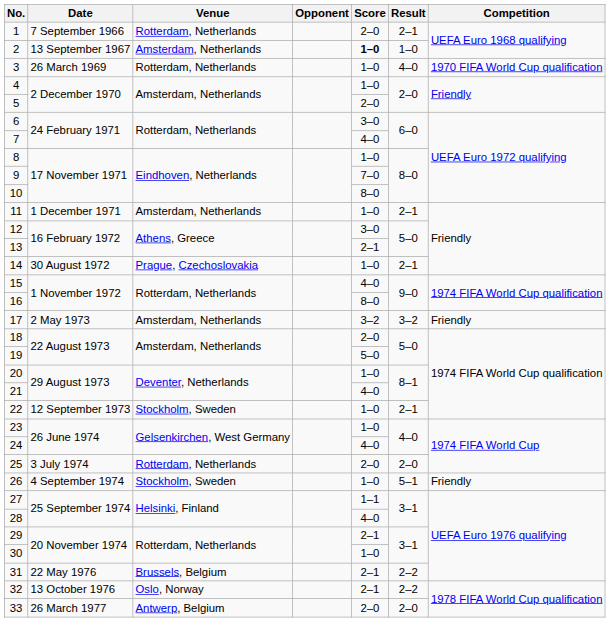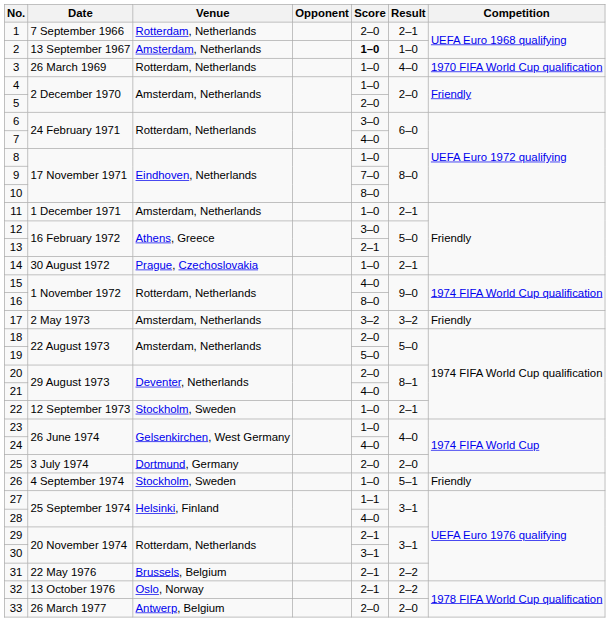20 | Score: 1–0 -> 2–0
25 | Venue: Rotterdam, Netherlands -> Dortmund, Germany
30 | Score: 1–0 -> 3–1
